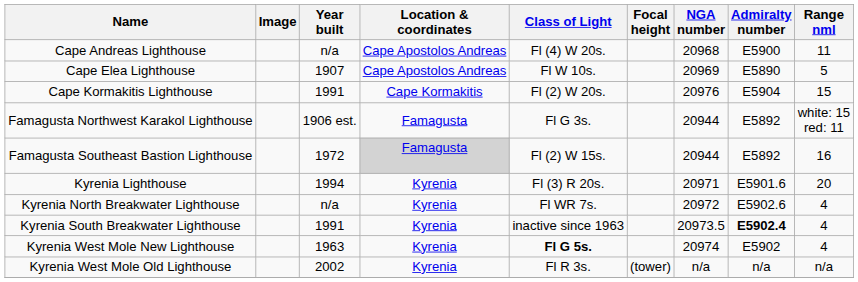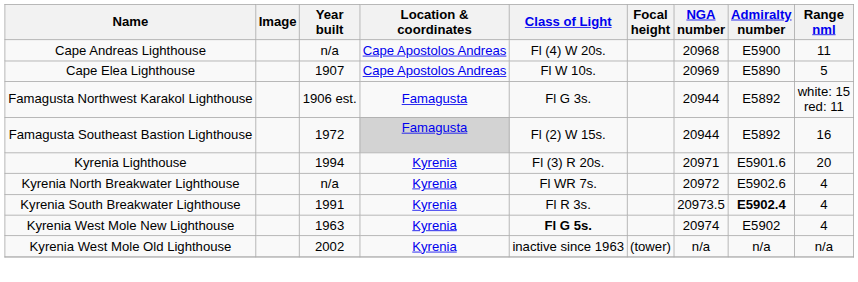- row: Cape Kormakitis Lighthouse | 1991 | Cape Kormakitis | Fl (2) W 20s. | 20976 | E5904 | 15
Kyrenia South Breakwater Lighthouse | Class of Light: inactive since 1963 -> Fl R 3s.
Kyrenia West Mole Old Lighthouse | Class of Light: Fl R 3s. -> inactive since 1963
